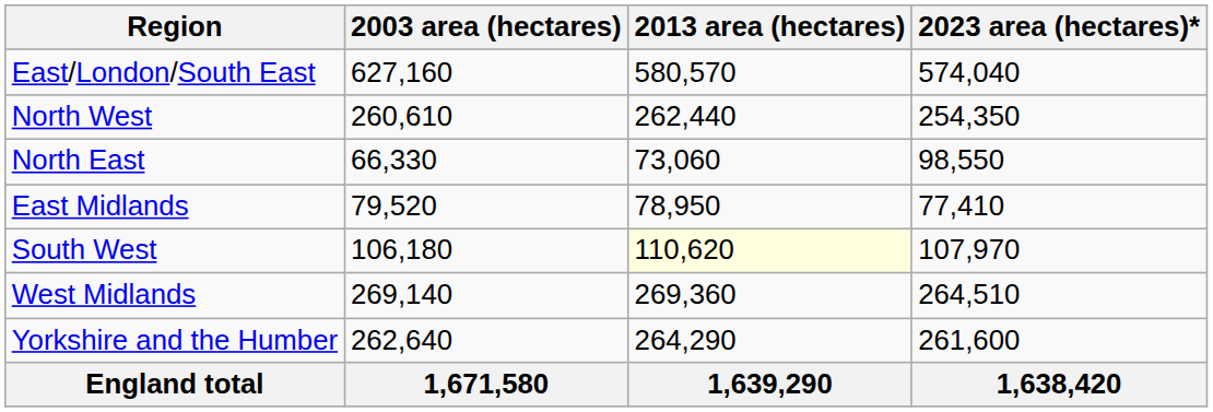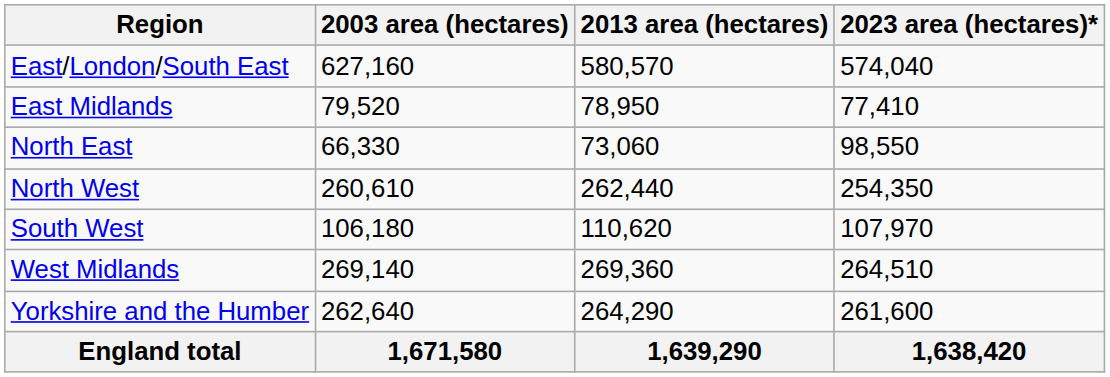rows swapped: East Midlands <-> North West
South West | 2013 area (hectares): lightyellow background -> no background
